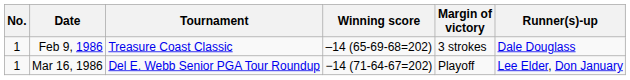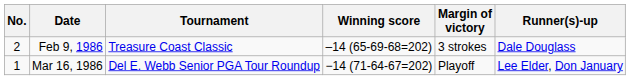Feb 9, 1986 | No.: 1 -> 2
